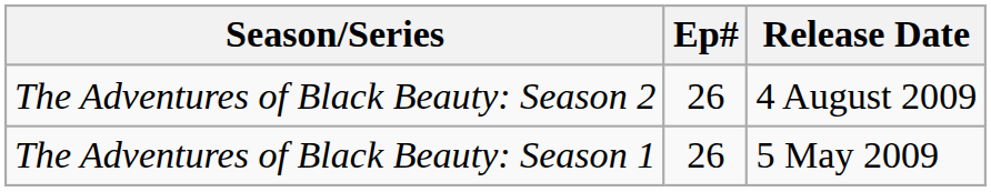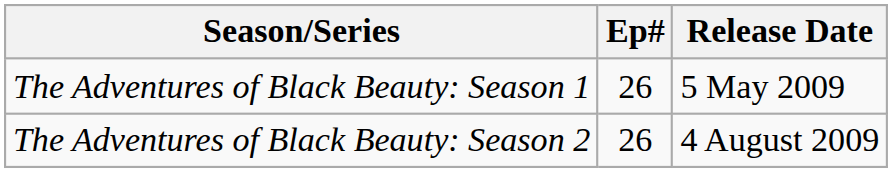rows swapped: The Adventures of Black Beauty: Season 1 <-> The Adventures of Black Beauty: Season 2
